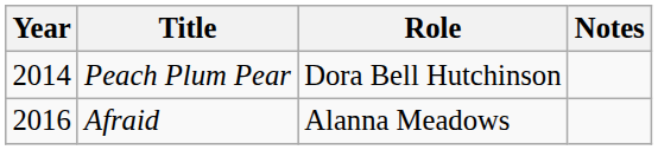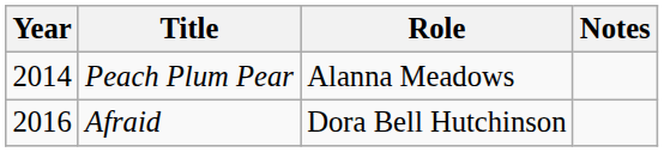Peach Plum Pear | Role: Dora Bell Hutchinson -> Alanna Meadows
Afraid | Role: Alanna Meadows -> Dora Bell Hutchinson
